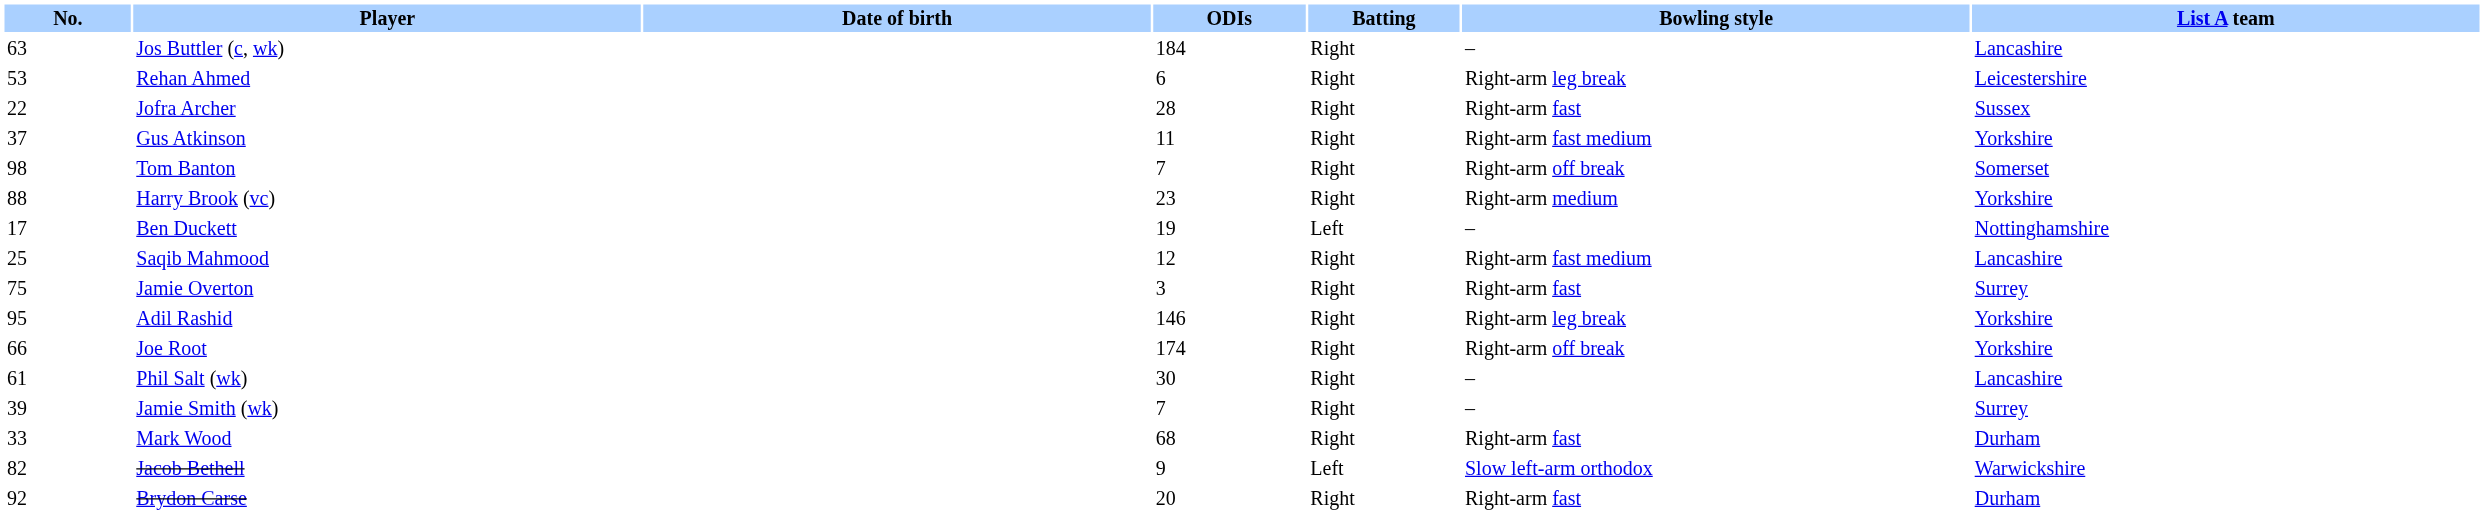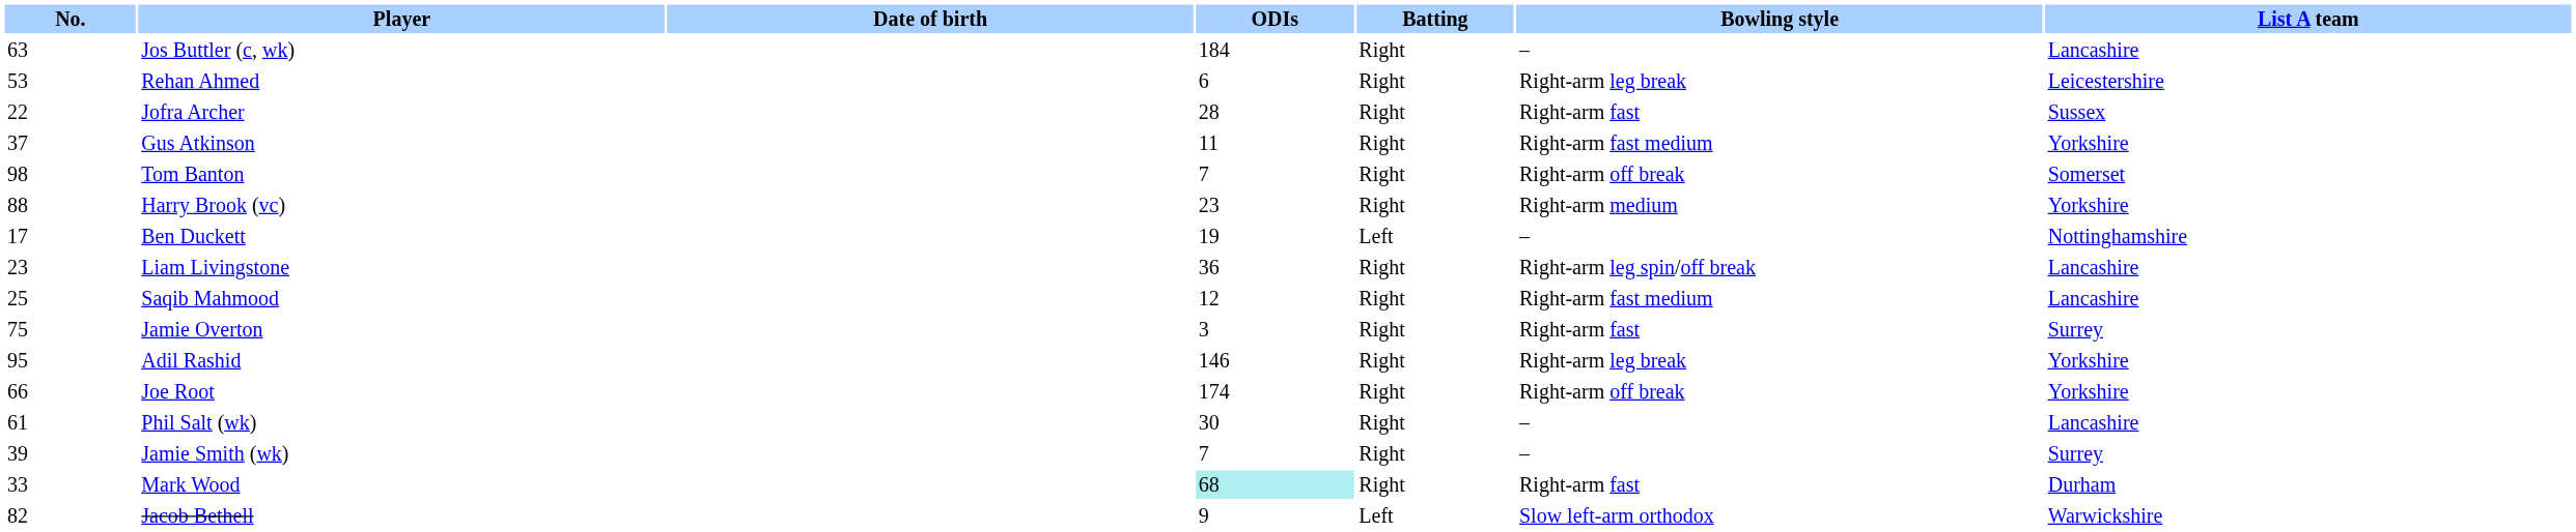+ row: 23 | Liam Livingstone | 36 | Right | Right-arm leg spin/off break | Lancashire
Mark Wood | ODIs: no background -> paleturquoise background
- row: 92 | Brydon Carse | 20 | Right | Right-arm fast | Durham
